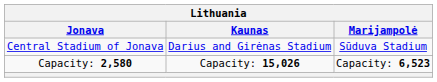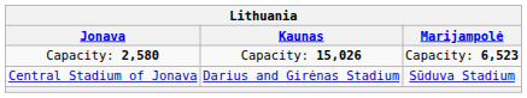rows swapped: Central Stadium of Jonava <-> Capacity: 2,580
